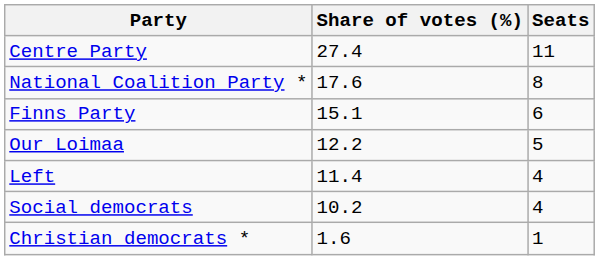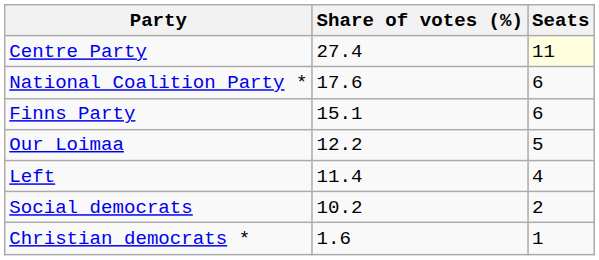Centre Party | Seats: no background -> lightyellow background
National Coalition Party * | Seats: 8 -> 6
Social democrats | Seats: 4 -> 2
